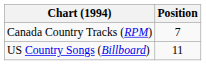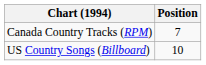US Country Songs (Billboard) | Position: 11 -> 10
